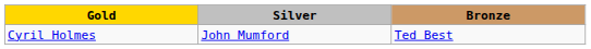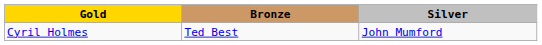columns swapped: Silver <-> Bronze
